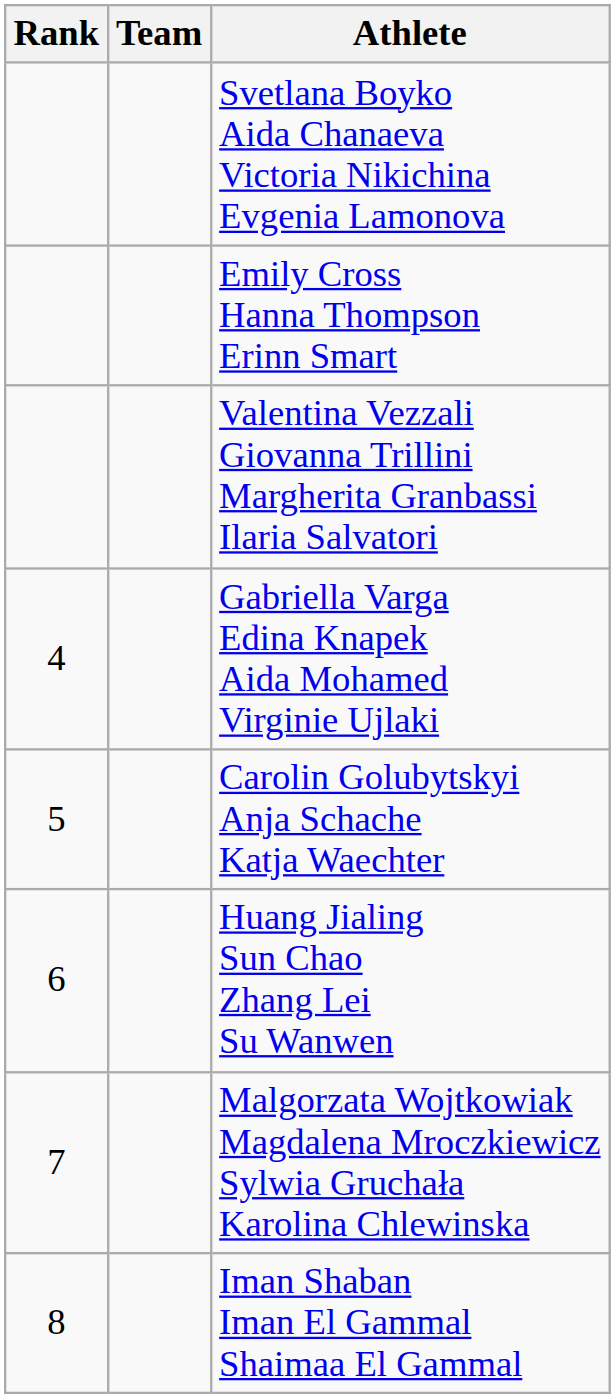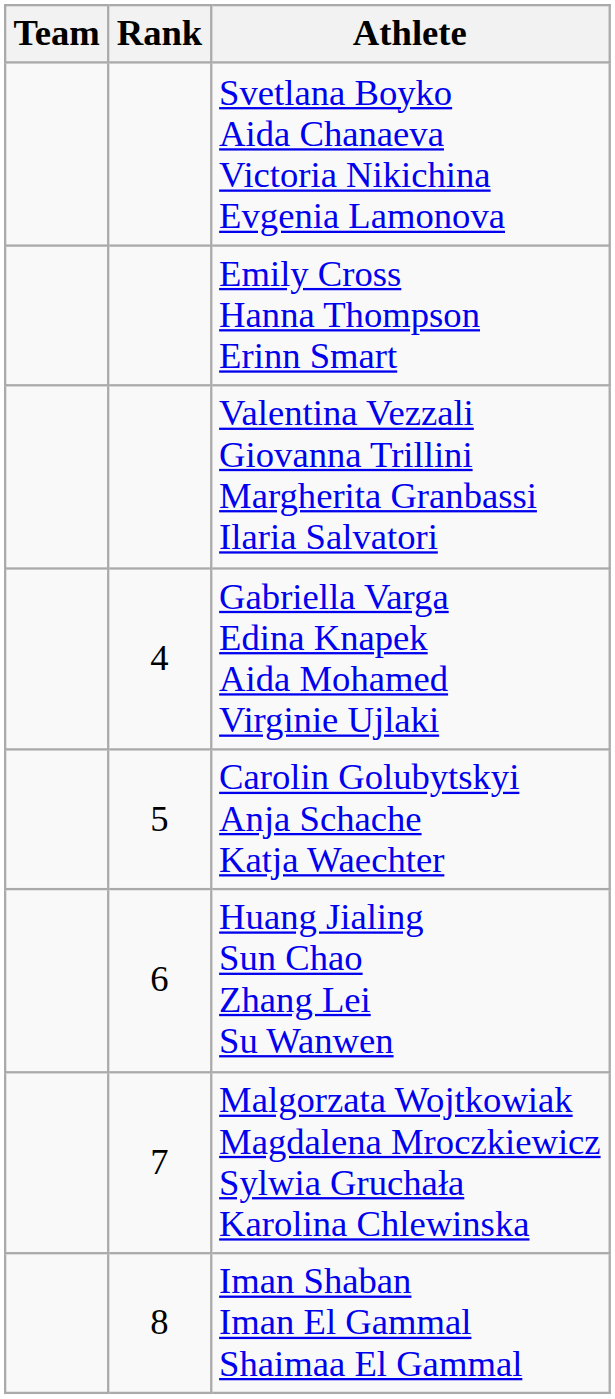columns swapped: Rank <-> Team
